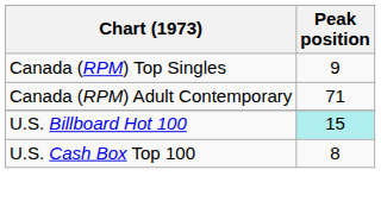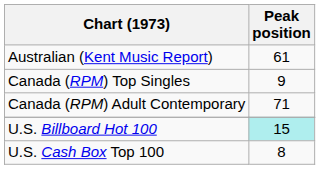+ row: Australian (Kent Music Report) | 61
